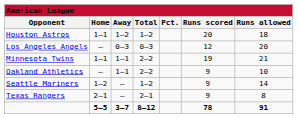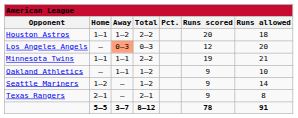Houston Astros | column 4: 1–2 -> 2–2
Los Angeles Angels | column 3: no background -> lightsalmon background
Oakland Athletics | column 4: 2–2 -> 1–2
